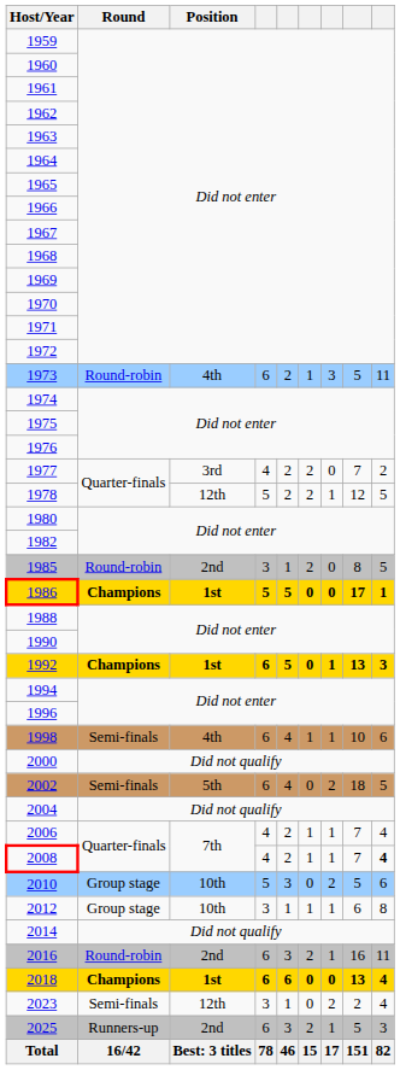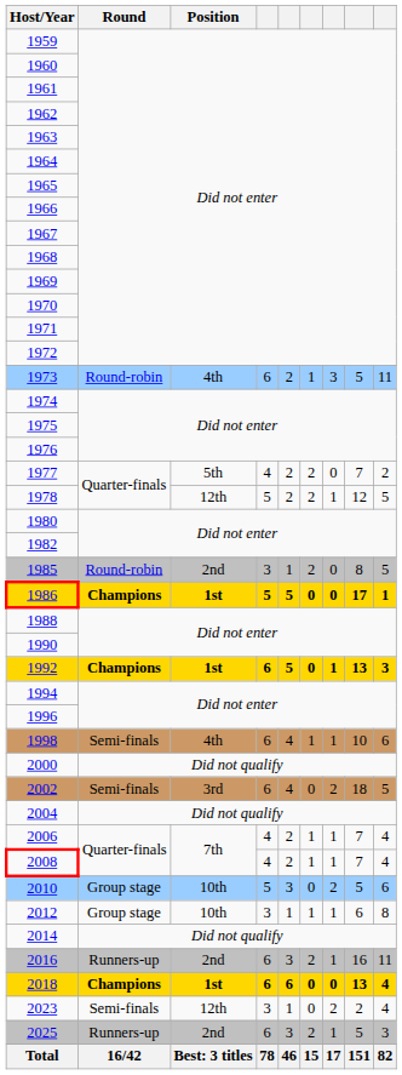1977 | Position: 3rd -> 5th
2002 | Position: 5th -> 3rd
2008 | column 9: bold -> normal
2016 | Round: Round-robin -> Runners-up
